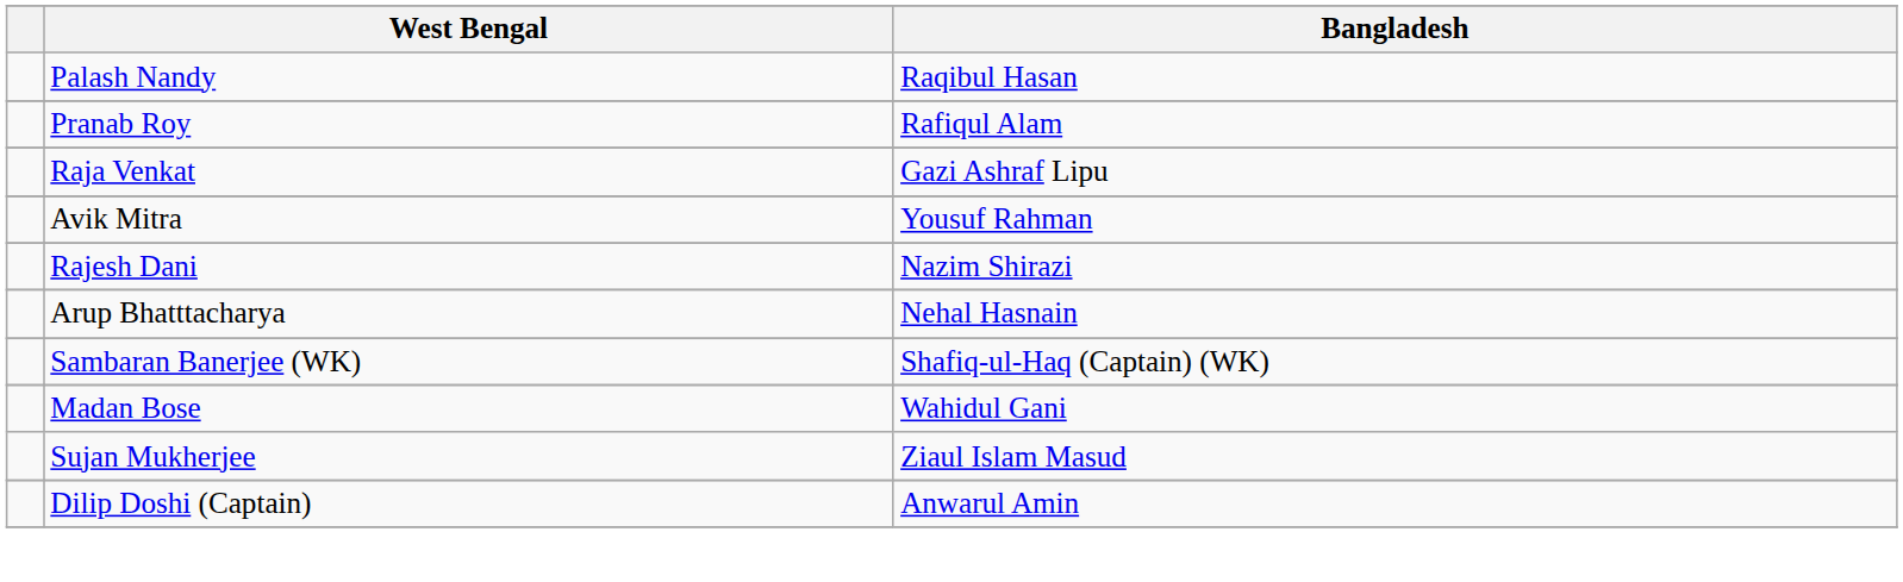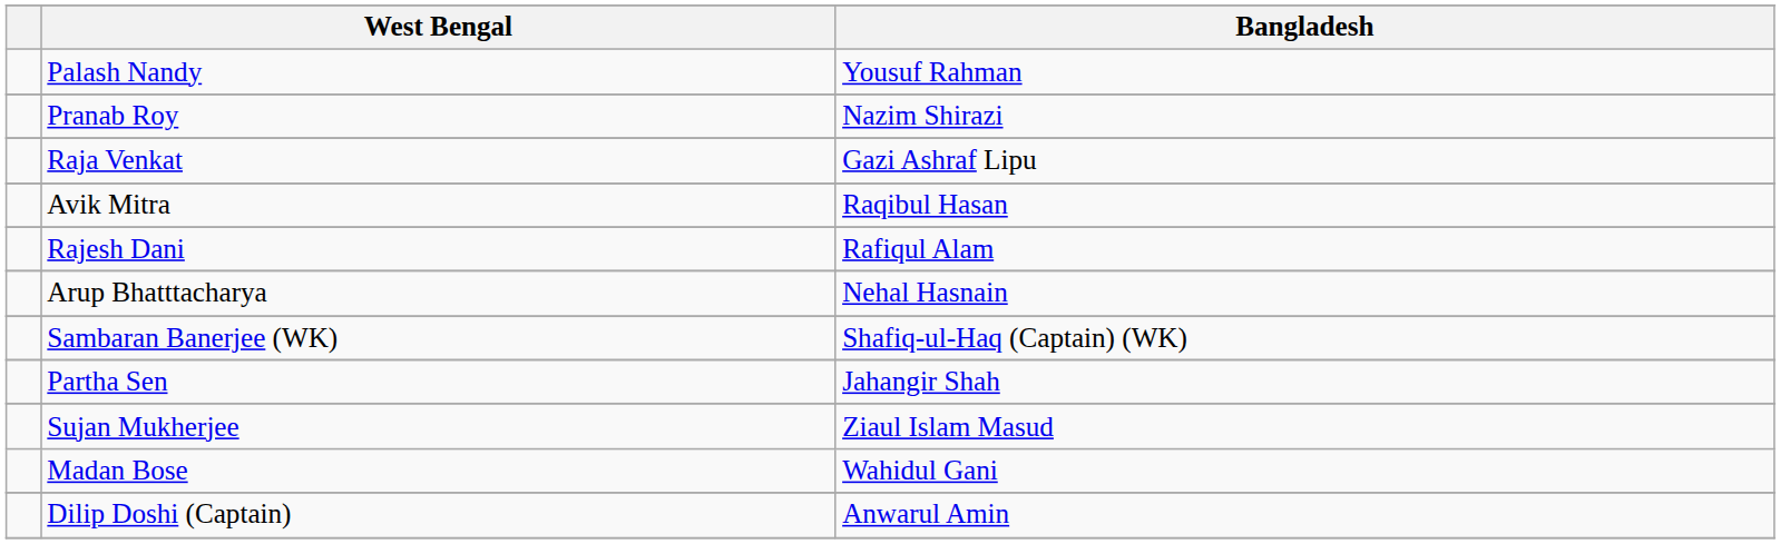Palash Nandy | Bangladesh: Raqibul Hasan -> Yousuf Rahman
Pranab Roy | Bangladesh: Rafiqul Alam -> Nazim Shirazi
Avik Mitra | Bangladesh: Yousuf Rahman -> Raqibul Hasan
Rajesh Dani | Bangladesh: Nazim Shirazi -> Rafiqul Alam
+ row: Partha Sen | Jahangir Shah
rows swapped: Sujan Mukherjee <-> Madan Bose
